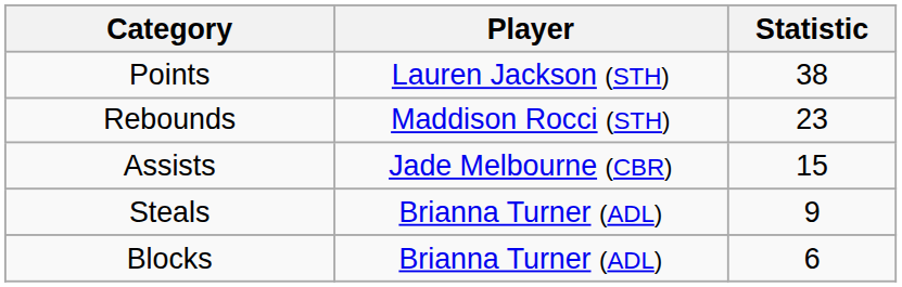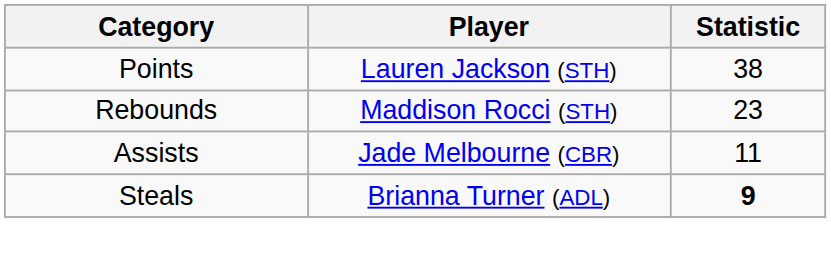Assists | Statistic: 15 -> 11
Steals | Statistic: normal -> bold
- row: Blocks | Brianna Turner (ADL) | 6
